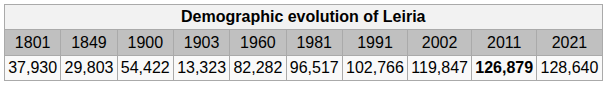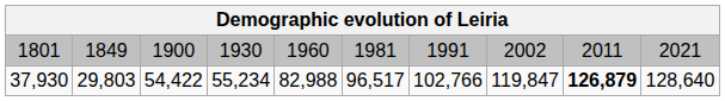1801 | column 4: 1903 -> 1930
37,930 | column 4: 13,323 -> 55,234
37,930 | column 5: 82,282 -> 82,988
